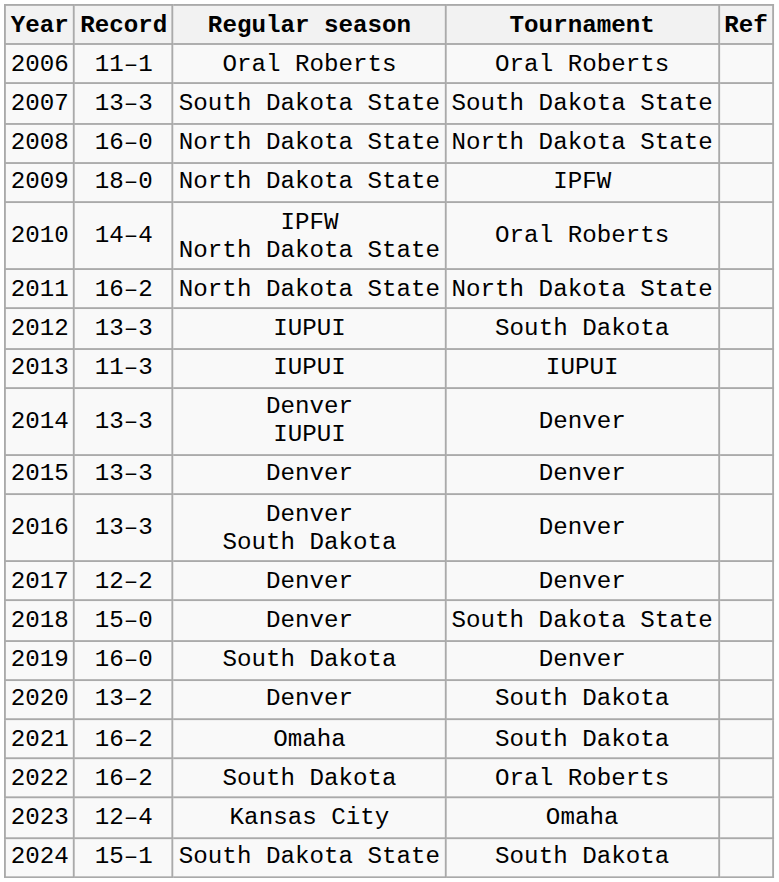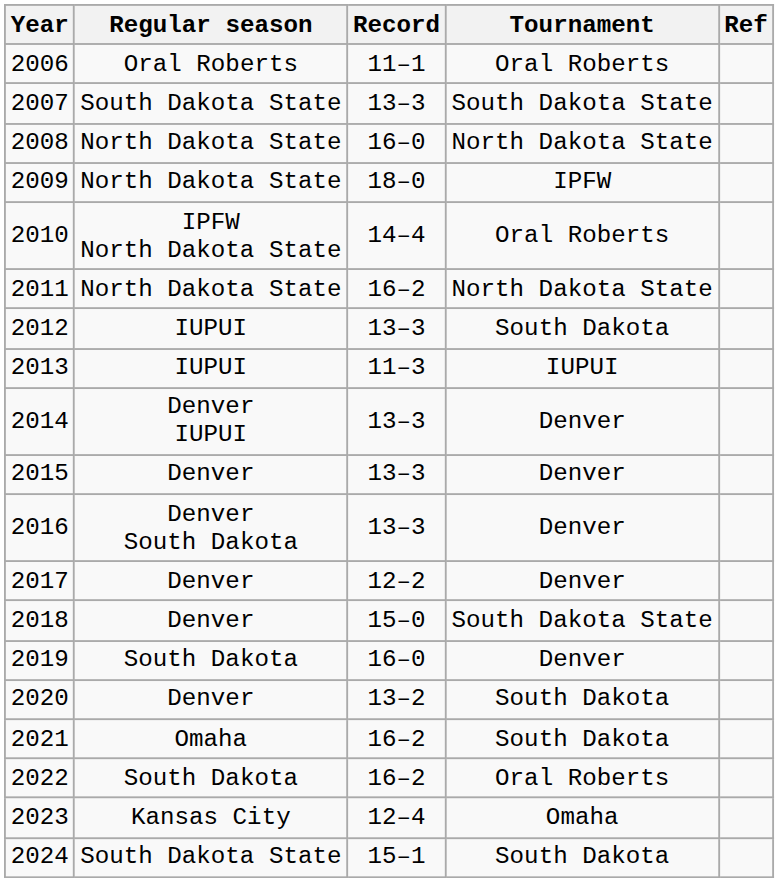columns swapped: Regular season <-> Record
